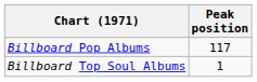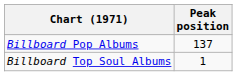Billboard Pop Albums | Peak position: 117 -> 137
